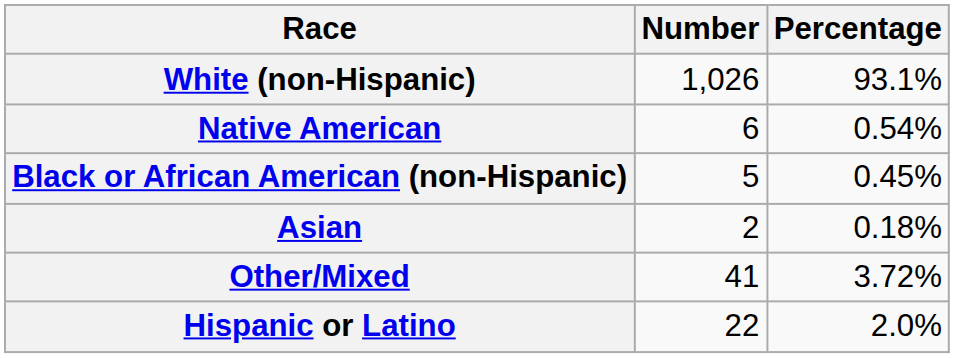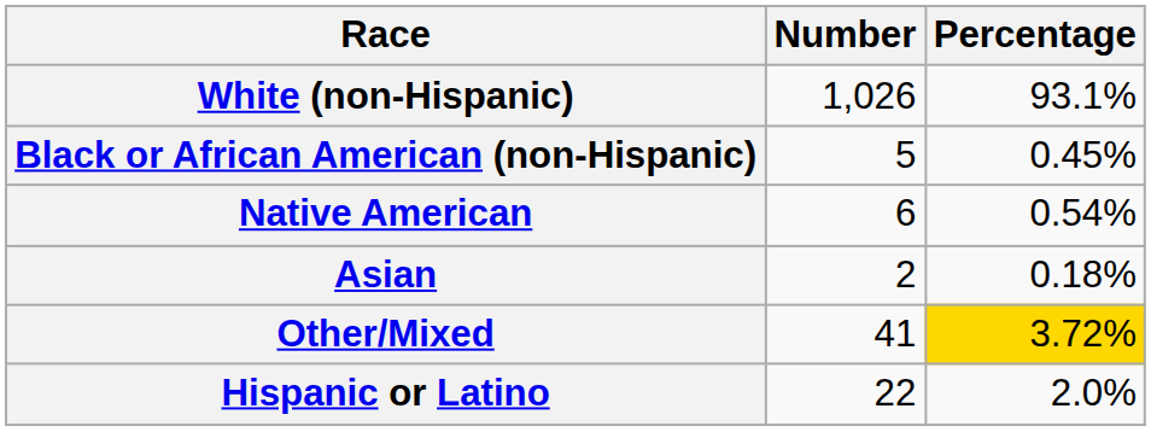rows swapped: Black or African American (non-Hispanic) <-> Native American
Other/Mixed | Percentage: no background -> gold background
